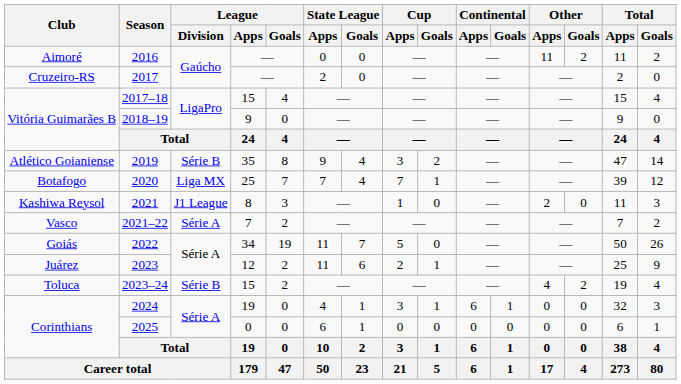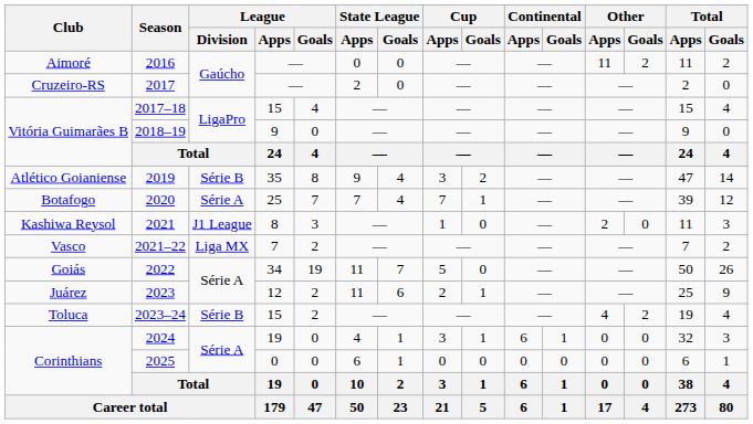2020 | League / Division: Liga MX -> Série A
2021–22 | League / Division: Série A -> Liga MX
